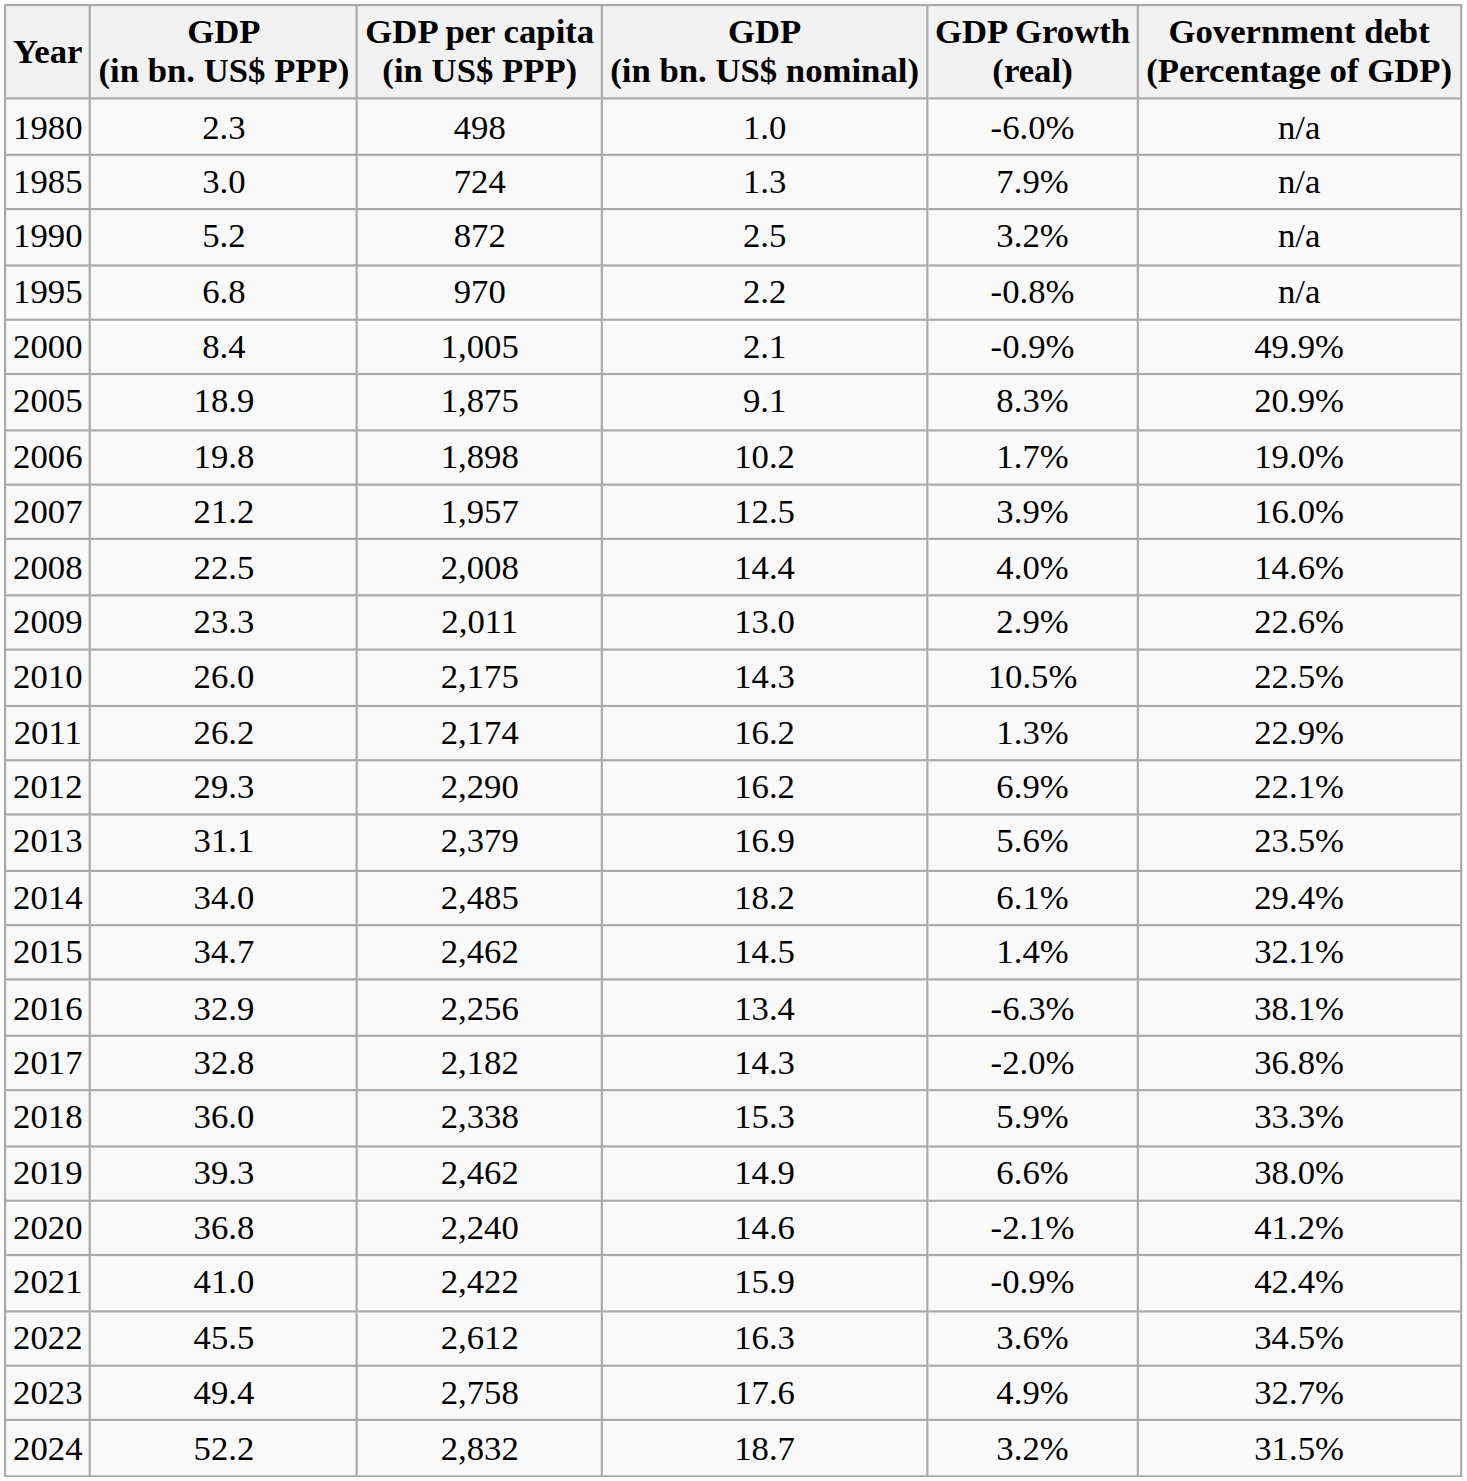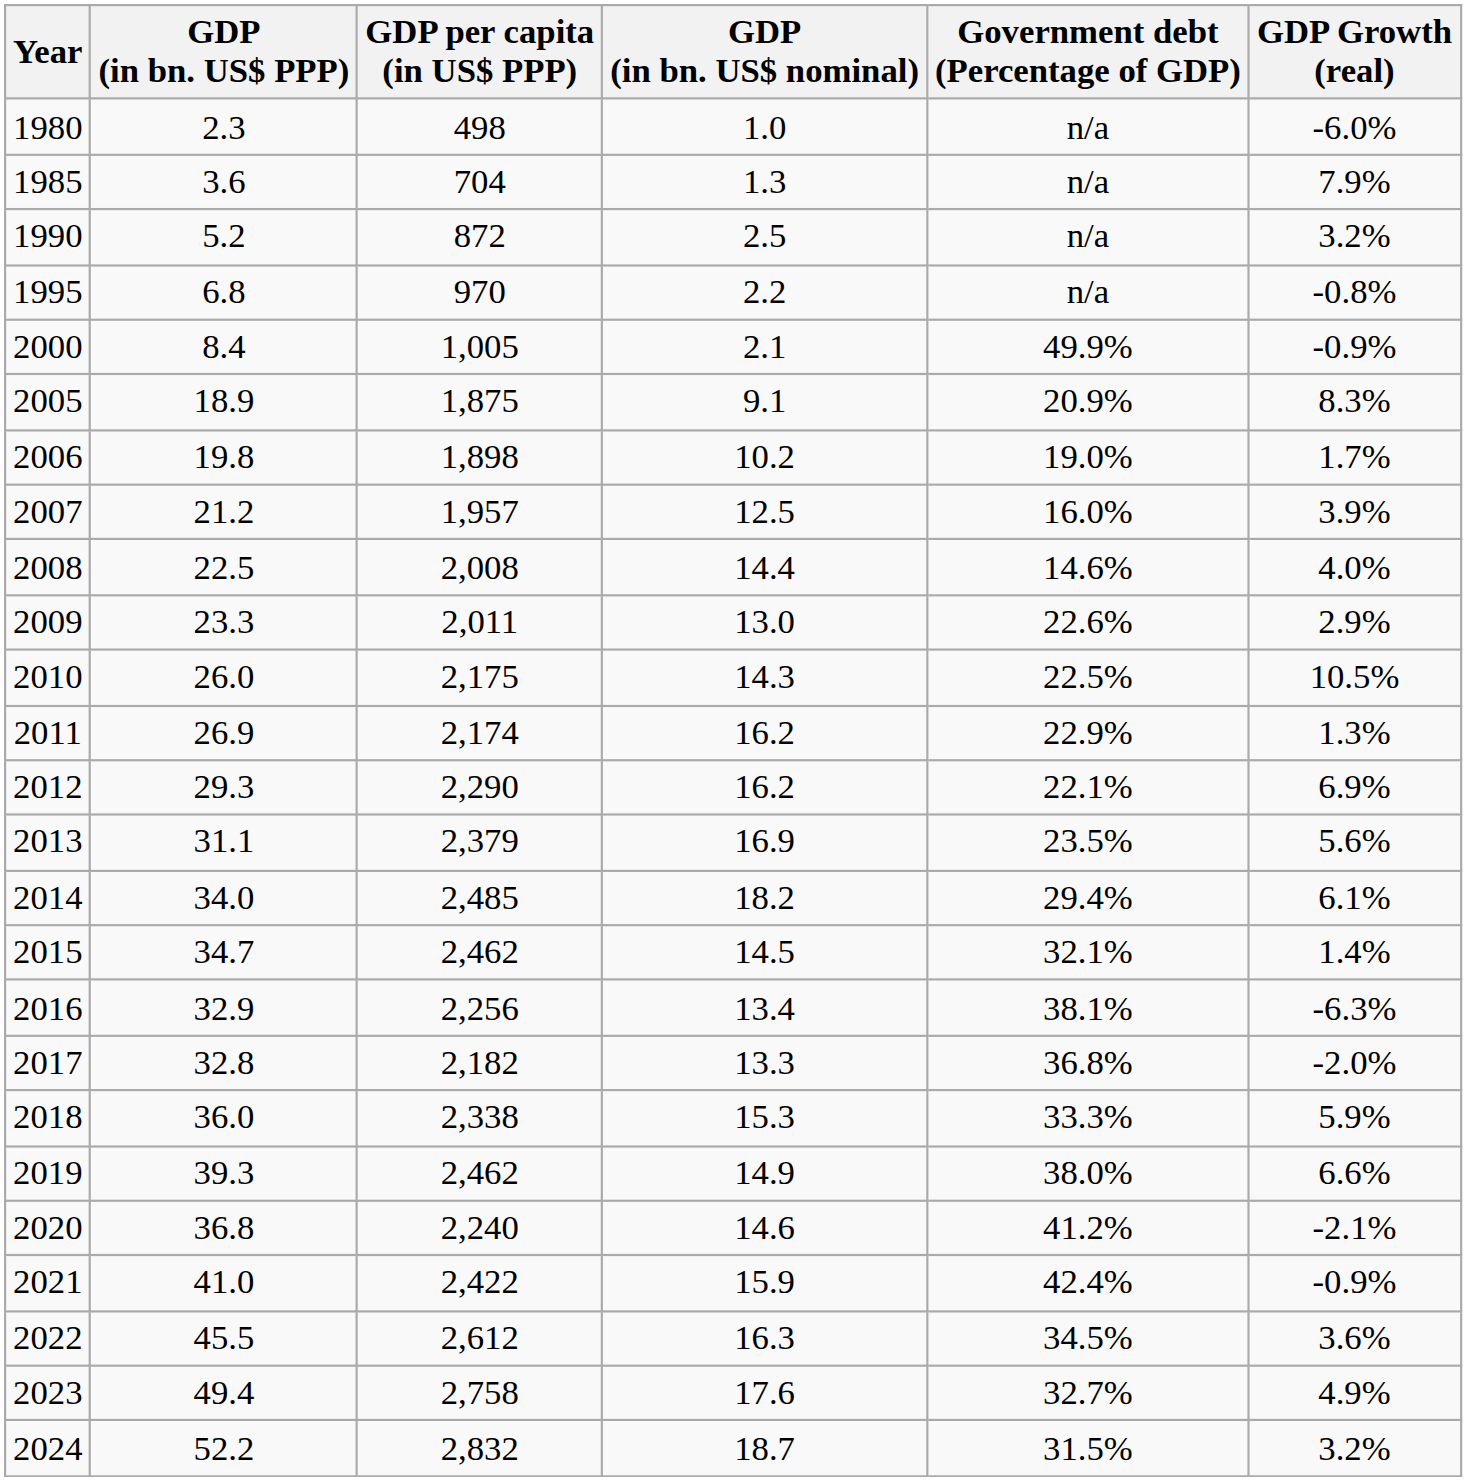columns swapped: GDP Growth (real) <-> Government debt (Percentage of GDP)
1985 | GDP (in bn. US$ PPP): 3.0 -> 3.6
1985 | GDP per capita (in US$ PPP): 724 -> 704
2011 | GDP (in bn. US$ PPP): 26.2 -> 26.9
2017 | GDP (in bn. US$ nominal): 14.3 -> 13.3
